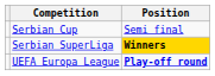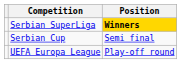rows swapped: Serbian SuperLiga <-> Serbian Cup
UEFA Europa League | Position: bold -> normal
